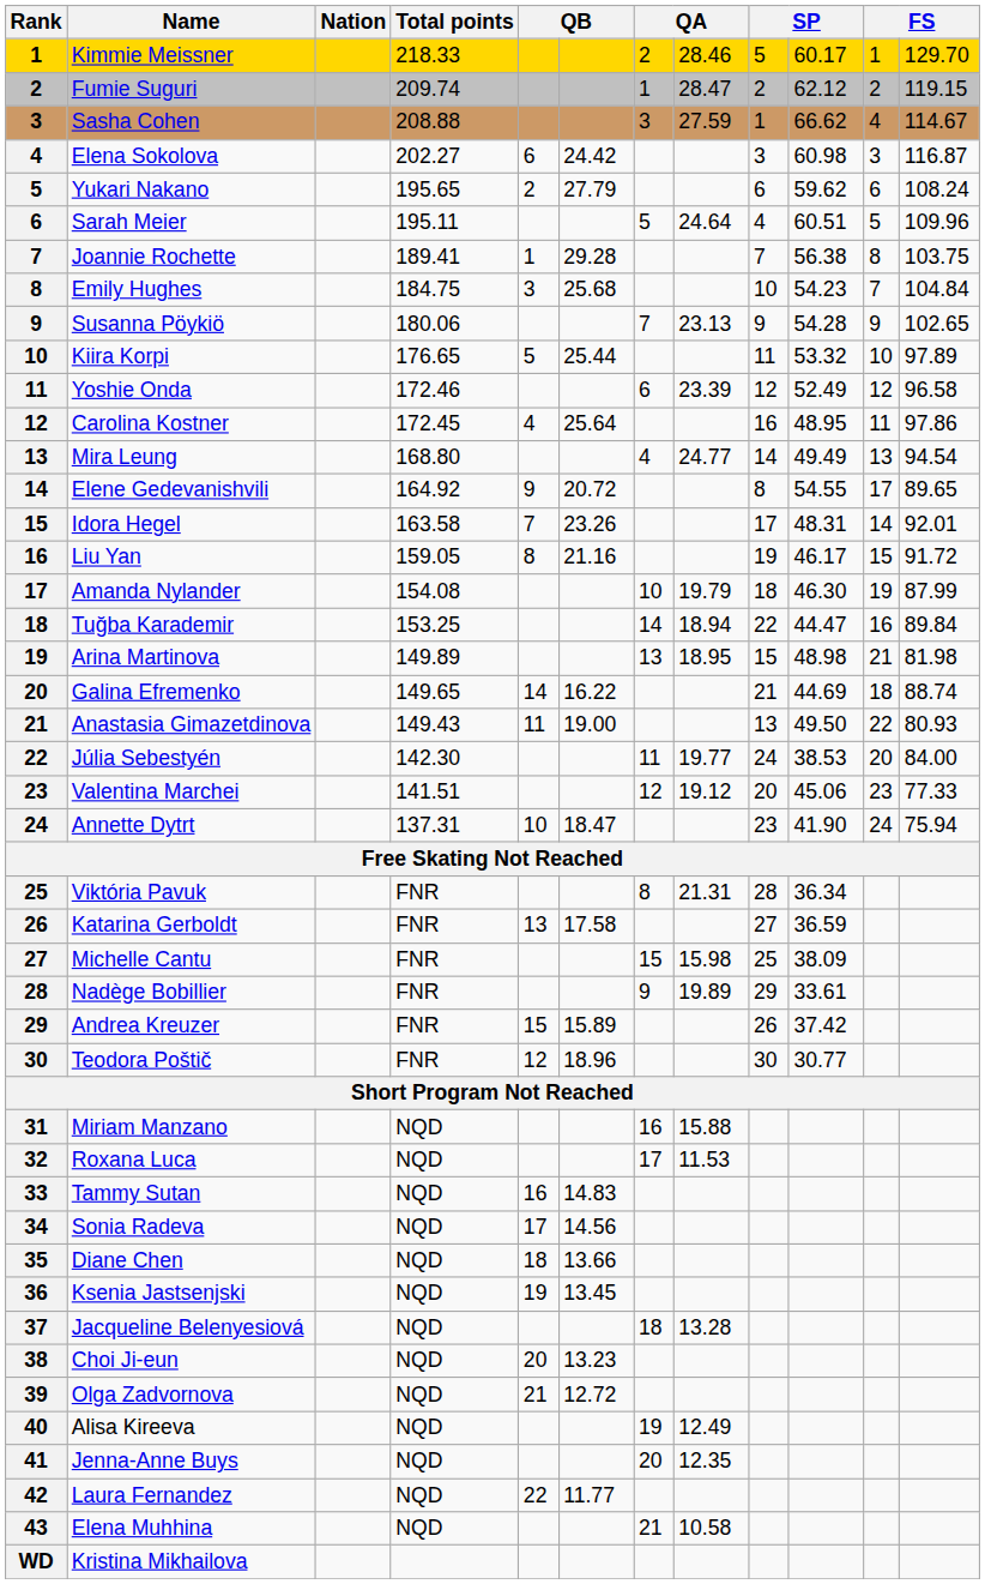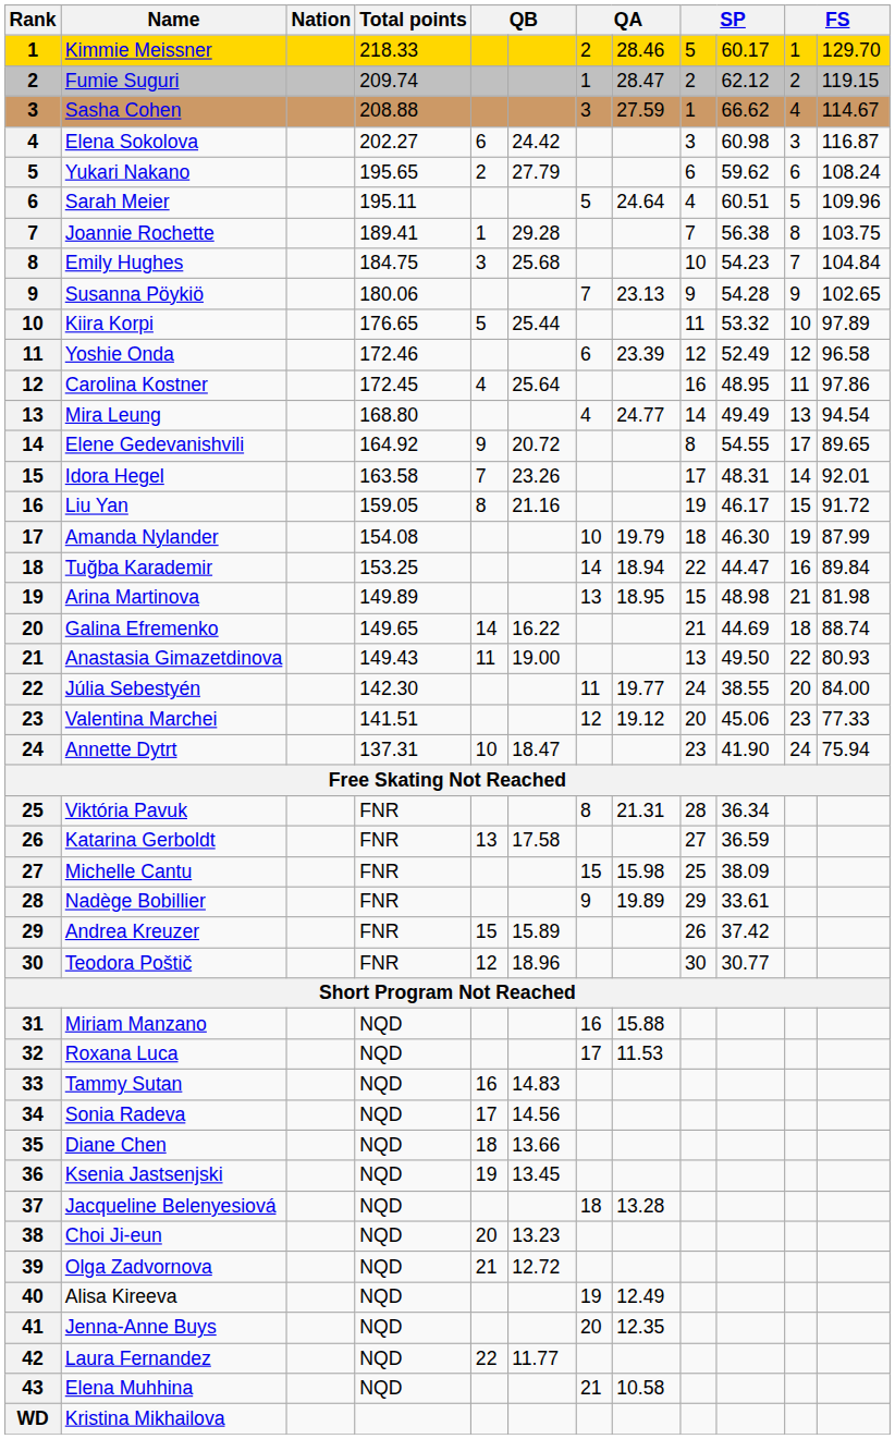Júlia Sebestyén | column 10: 38.53 -> 38.55
